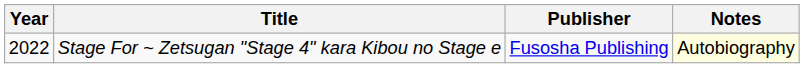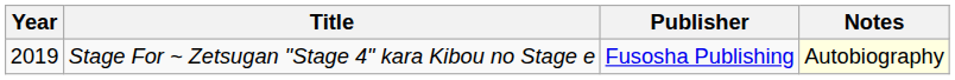Stage For ~ Zetsugan "Stage 4" kara Kibou no Stage e | Year: 2022 -> 2019
